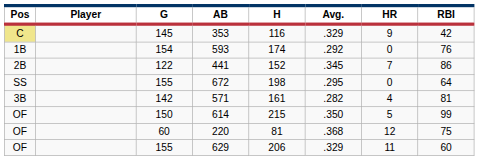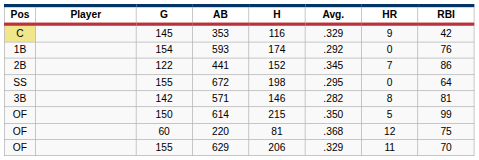571 | H: 161 -> 146
571 | HR: 4 -> 8
629 | RBI: 60 -> 70
